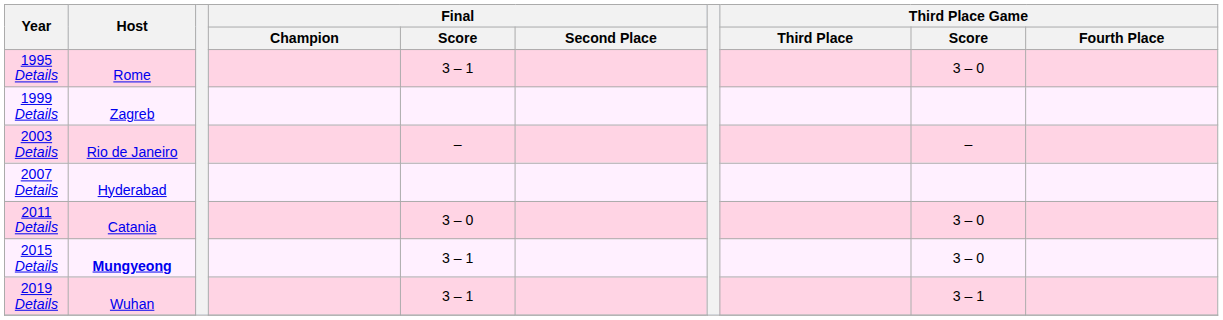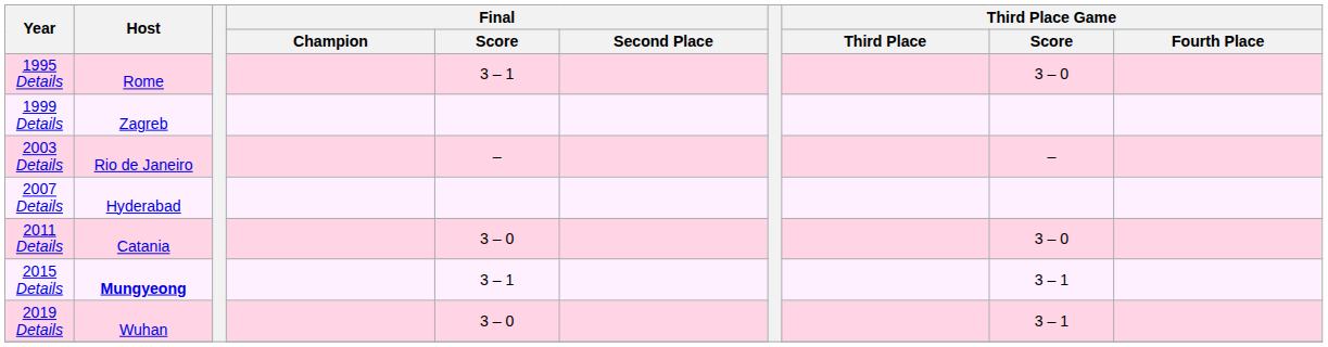2015 Details | Third Place Game / Score: 3 – 0 -> 3 – 1
2019 Details | Final / Score: 3 – 1 -> 3 – 0
